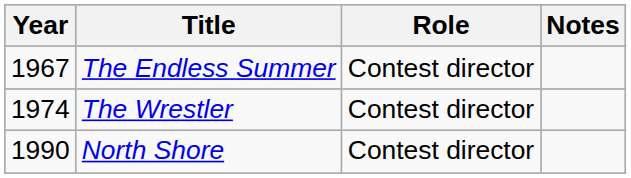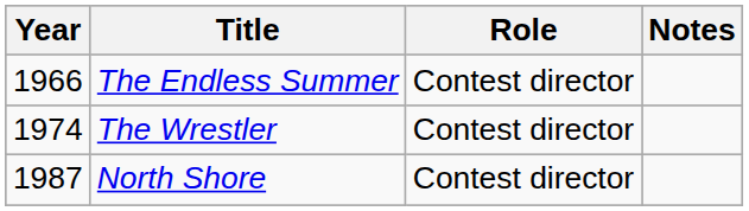The Endless Summer | Year: 1967 -> 1966
North Shore | Year: 1990 -> 1987
